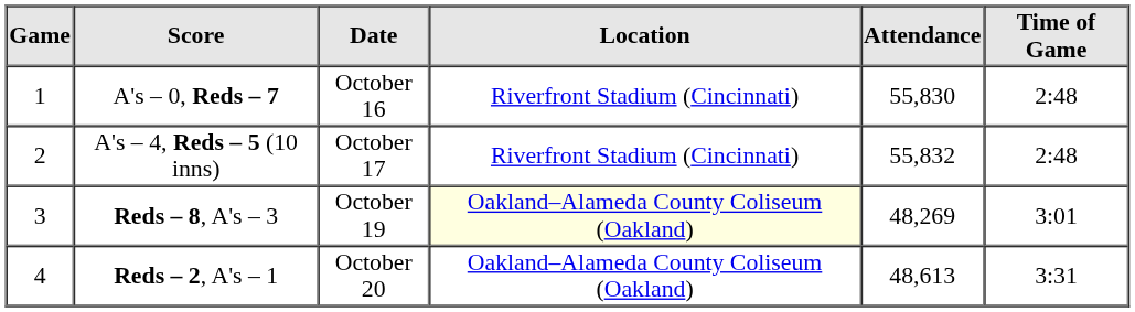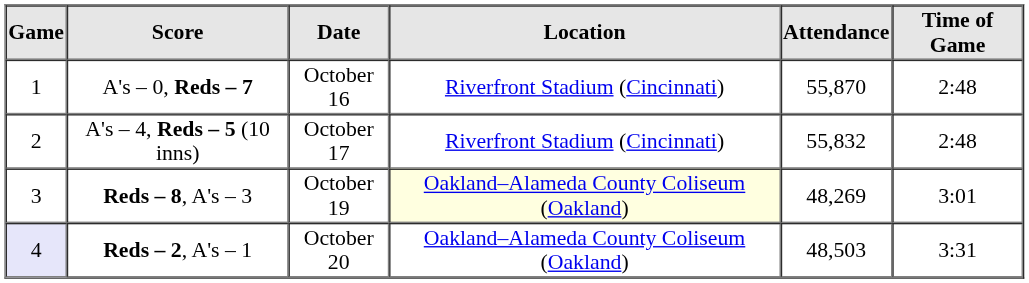A's – 0, Reds – 7 | Attendance: 55,830 -> 55,870
Reds – 2, A's – 1 | Game: no background -> lavender background
Reds – 2, A's – 1 | Attendance: 48,613 -> 48,503
